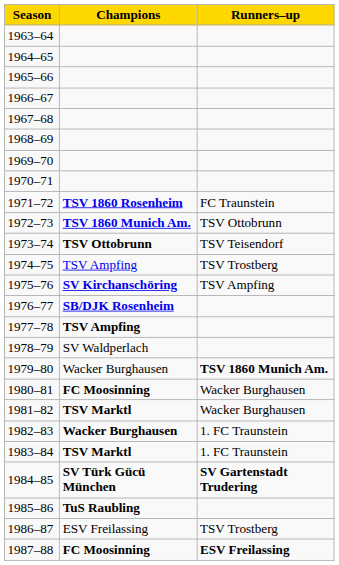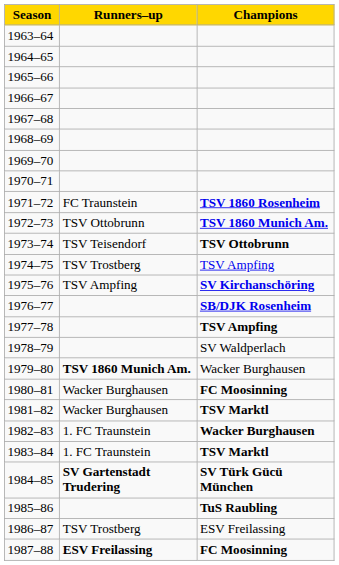columns swapped: Champions <-> Runners–up
